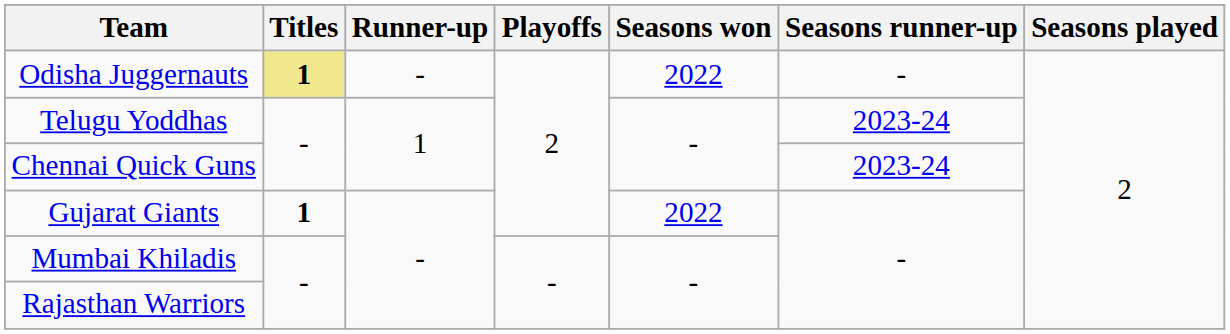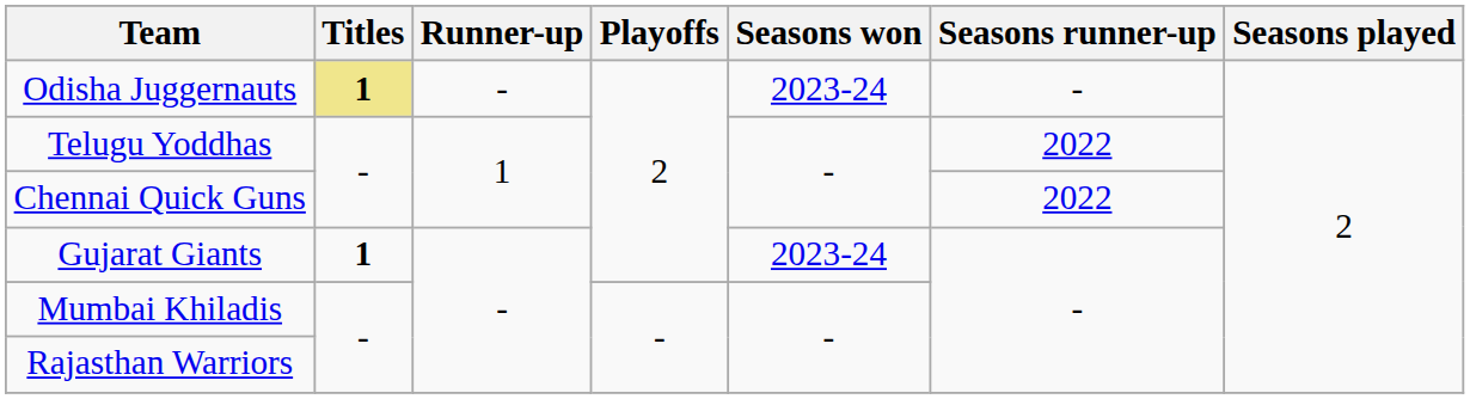Odisha Juggernauts | Seasons won: 2022 -> 2023-24
Telugu Yoddhas | Seasons runner-up: 2023-24 -> 2022
Chennai Quick Guns | Seasons runner-up: 2023-24 -> 2022
Gujarat Giants | Seasons won: 2022 -> 2023-24
